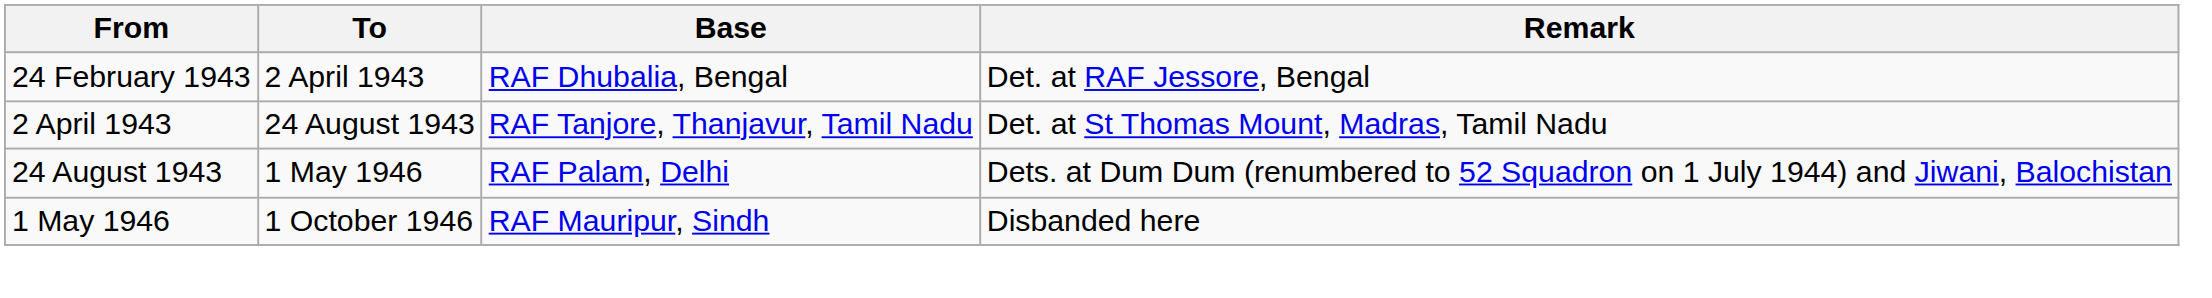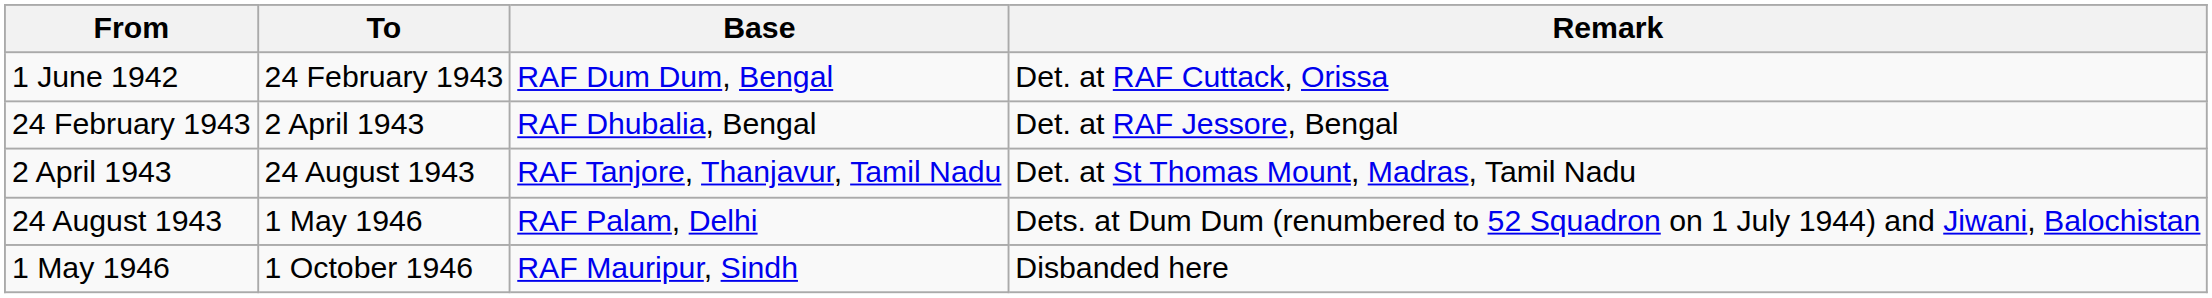+ row: 1 June 1942 | 24 February 1943 | RAF Dum Dum, Bengal | Det. at RAF Cuttack, Orissa
